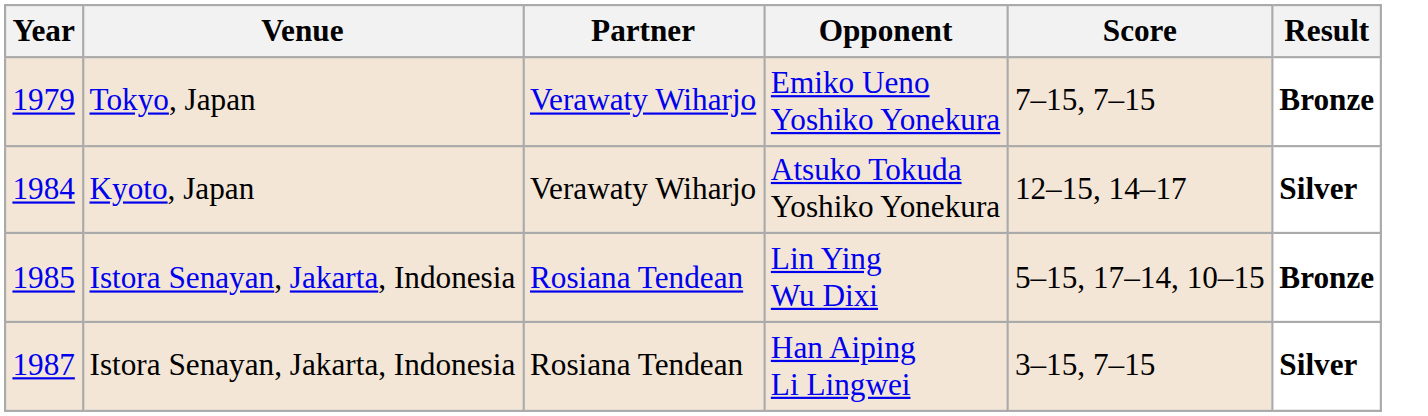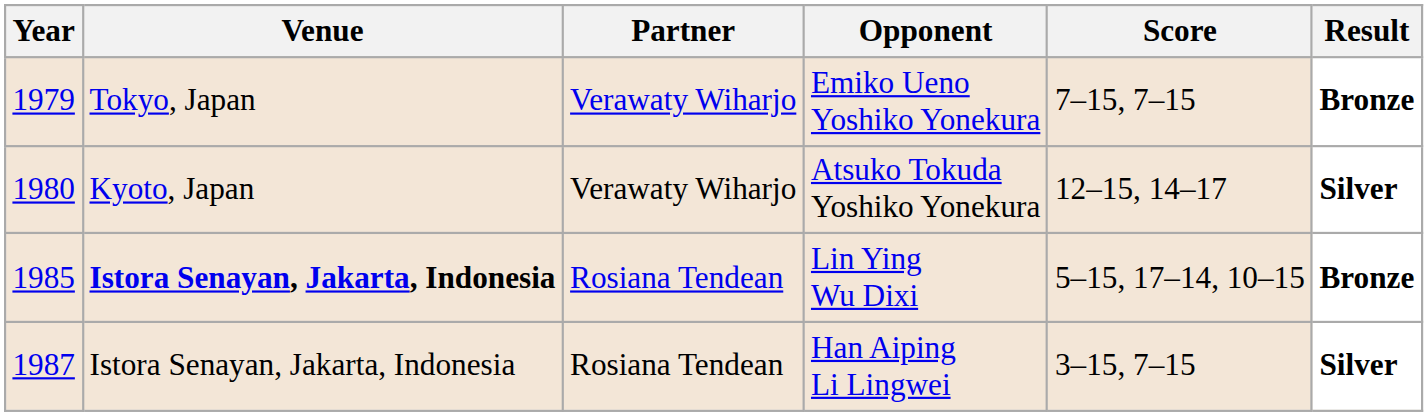Atsuko Tokuda Yoshiko Yonekura | Year: 1984 -> 1980
Lin Ying Wu Dixi | Venue: normal -> bold
